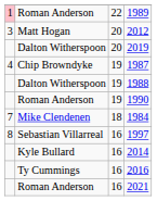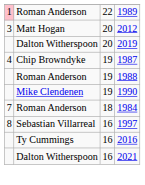1988 | column 2: Dalton Witherspoon -> Roman Anderson
1990 | column 2: Roman Anderson -> Mike Clendenen
1984 | column 2: Mike Clendenen -> Roman Anderson
- row: Kyle Bullard | 16 | 2014
2021 | column 2: Roman Anderson -> Dalton Witherspoon
